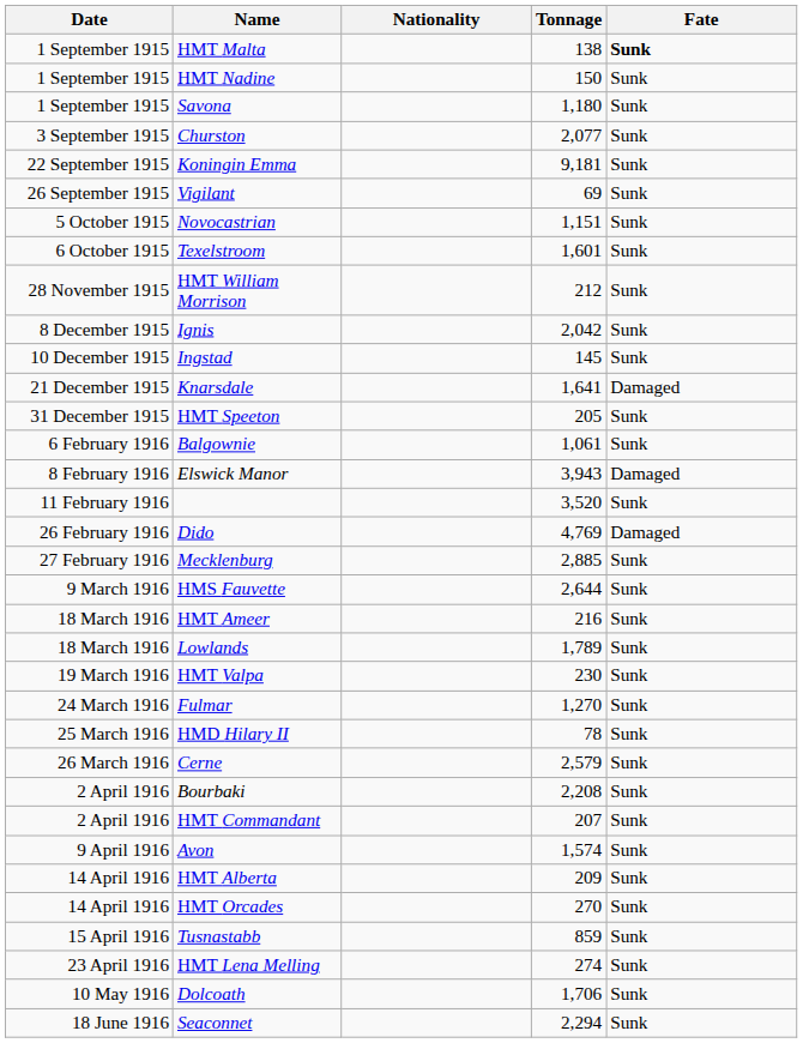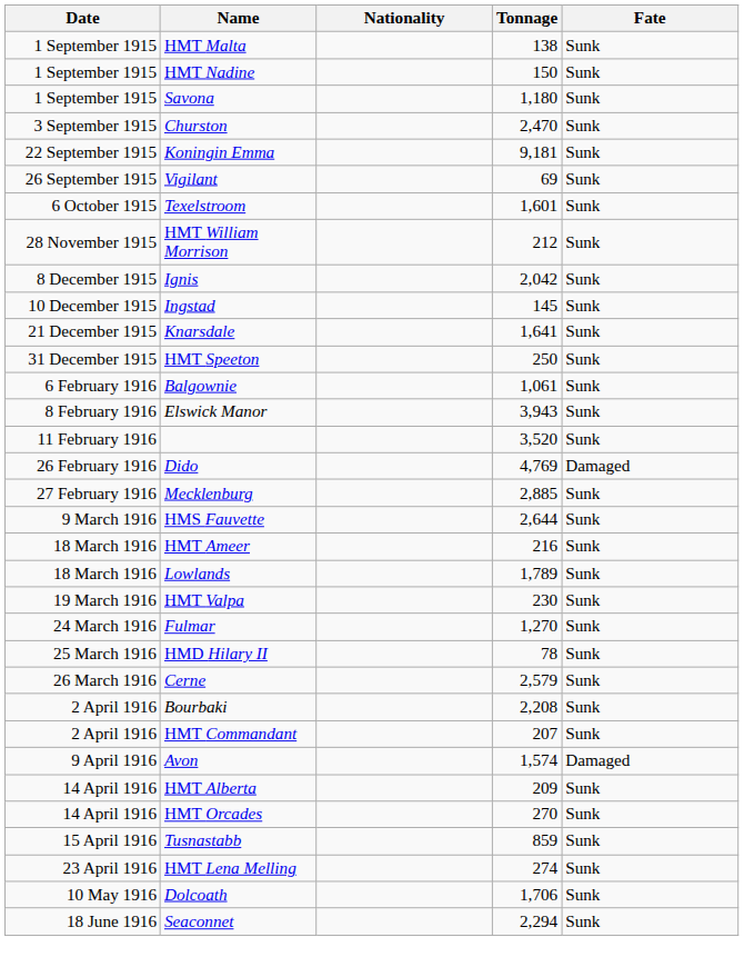HMT Malta | Fate: bold -> normal
Churston | Tonnage: 2,077 -> 2,470
- row: 5 October 1915 | Novocastrian | 1,151 | Sunk
Knarsdale | Fate: Damaged -> Sunk
HMT Speeton | Tonnage: 205 -> 250
Elswick Manor | Fate: Damaged -> Sunk
Avon | Fate: Sunk -> Damaged
